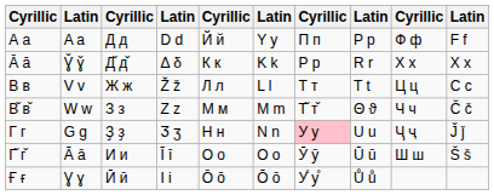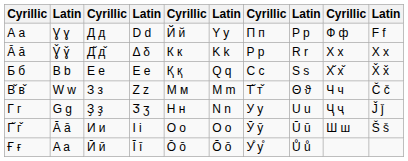А а | column 2: A a -> Ɣ ɣ
+ row: Б б | B b | Е е | E e | Қ қ | Q q | С с | S s | Х̌ х̌ | X̌ x̌
- row: В в | V v | Ж ж | Ž ž | Л л | L l | Т т | T t | Ц ц | C c
Г г | column 7: pink background -> no background
Г̌ г̌ | column 4: Ī ī -> I i
Ғ ғ | column 2: Ɣ ɣ -> A a
Ғ ғ | column 4: I i -> Ī ī
